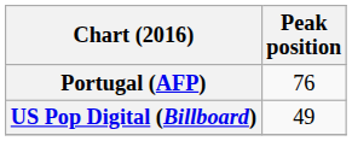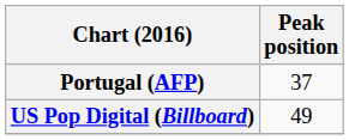Portugal (AFP) | Peak position: 76 -> 37
